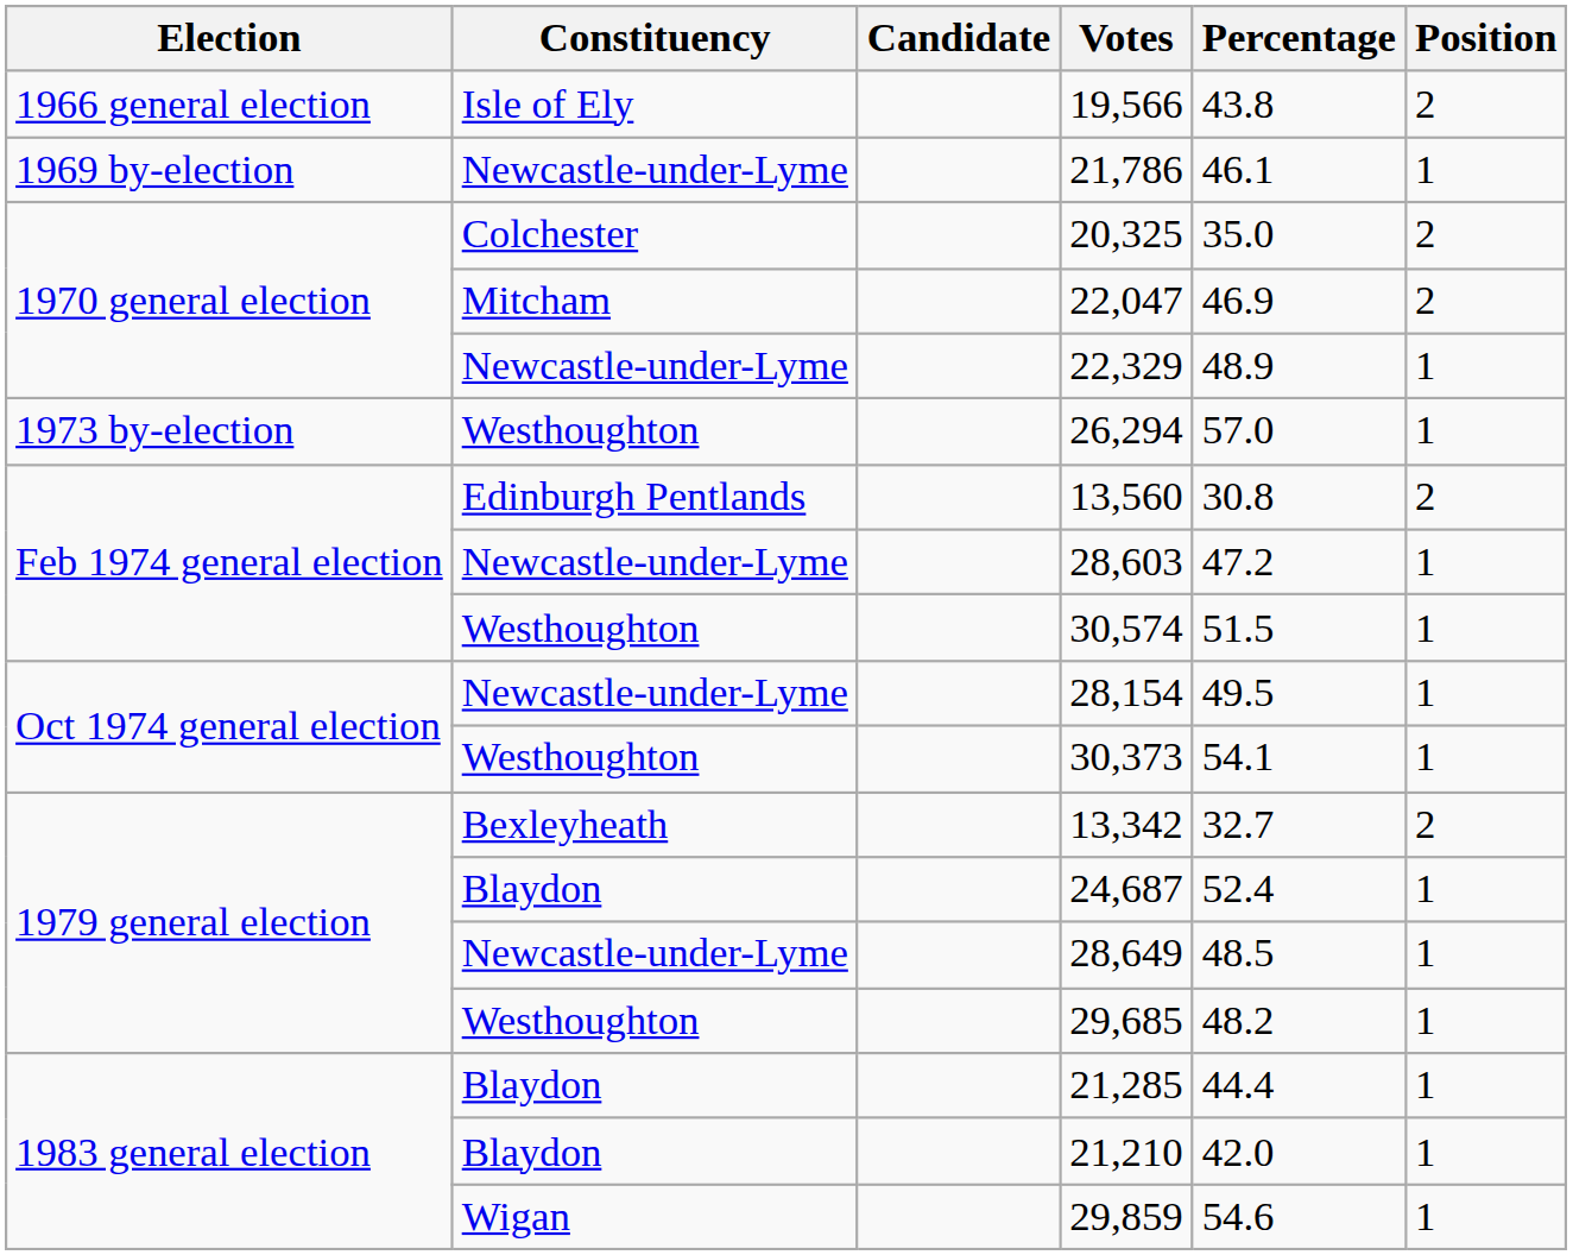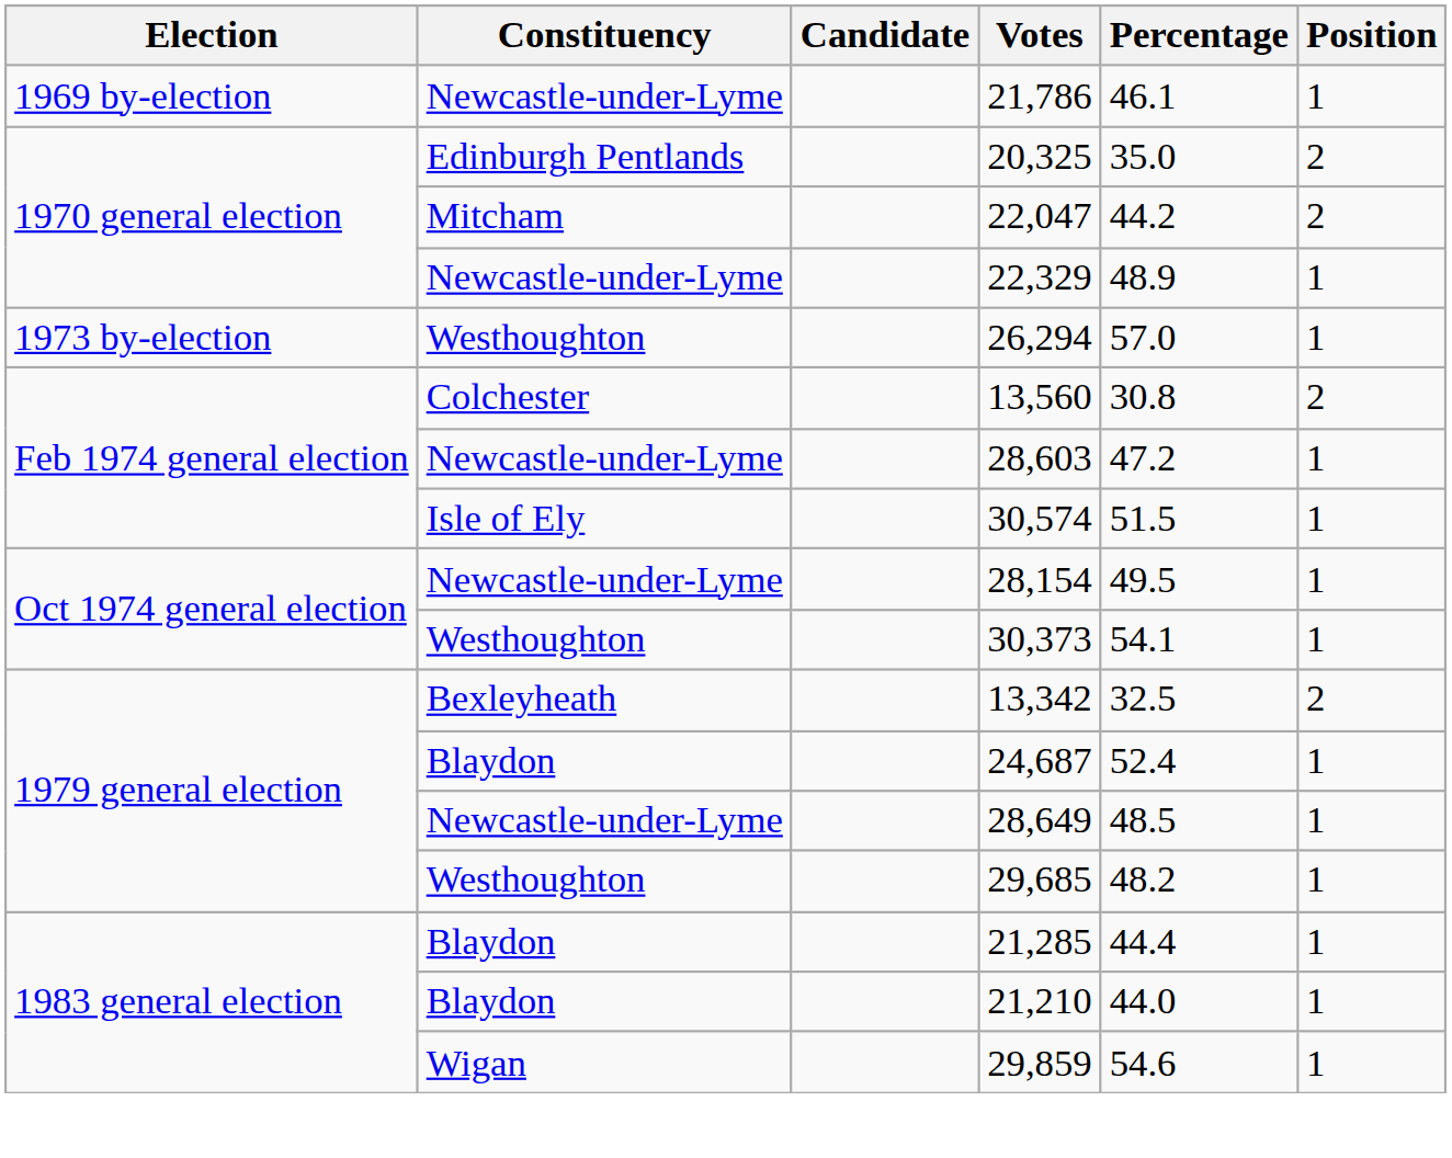- row: 1966 general election | Isle of Ely | 19,566 | 43.8 | 2
20,325 | Constituency: Colchester -> Edinburgh Pentlands
22,047 | Percentage: 46.9 -> 44.2
13,560 | Constituency: Edinburgh Pentlands -> Colchester
30,574 | Constituency: Westhoughton -> Isle of Ely
13,342 | Percentage: 32.7 -> 32.5
21,210 | Percentage: 42.0 -> 44.0
